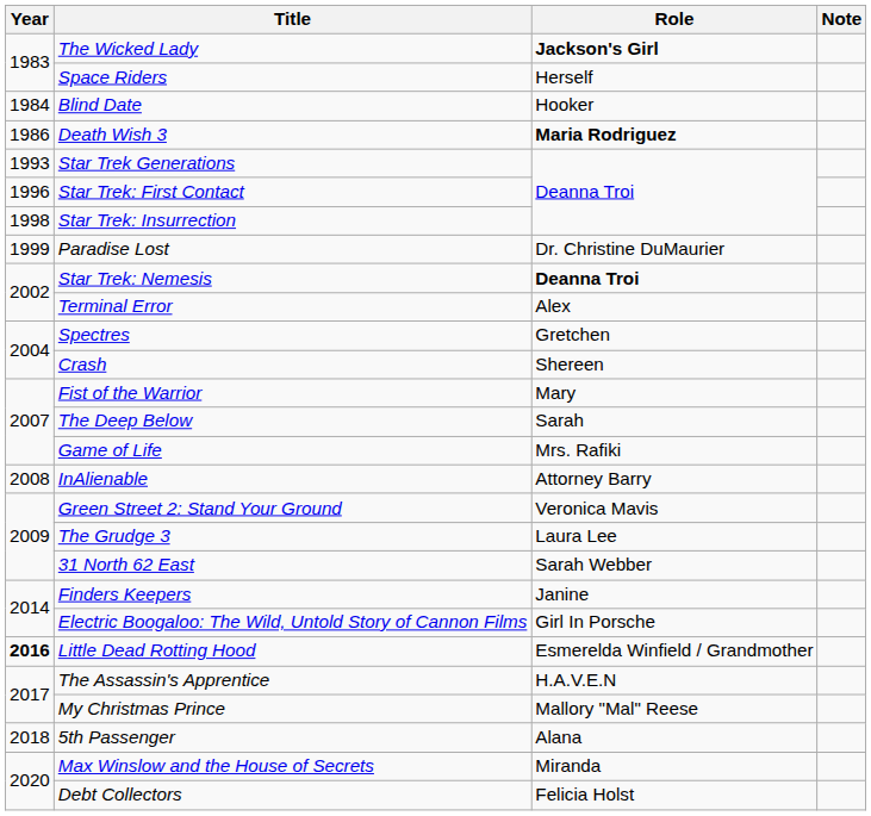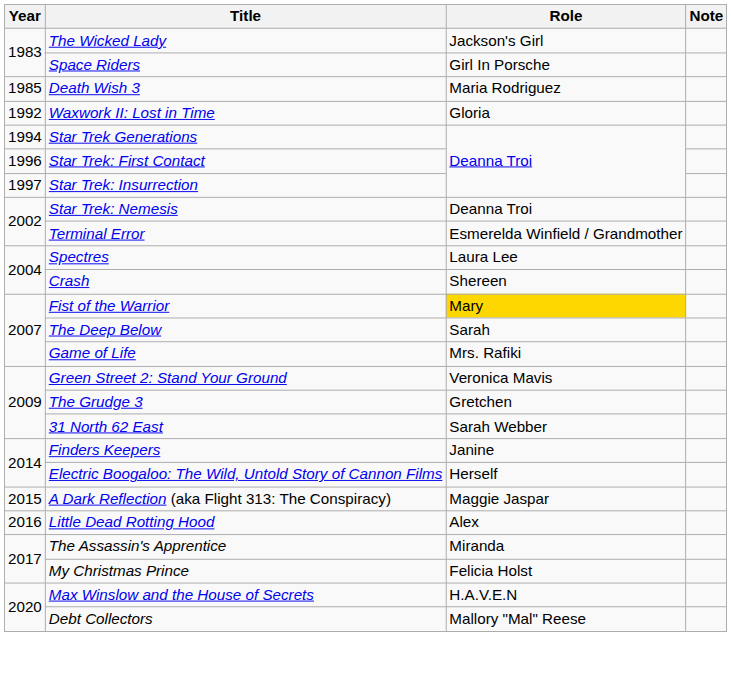The Wicked Lady | Role: bold -> normal
Space Riders | Role: Herself -> Girl In Porsche
- row: 1984 | Blind Date | Hooker
Death Wish 3 | Year: 1986 -> 1985
Death Wish 3 | Role: bold -> normal
+ row: 1992 | Waxwork II: Lost in Time | Gloria
Star Trek Generations | Year: 1993 -> 1994
Star Trek: Insurrection | Year: 1998 -> 1997
- row: 1999 | Paradise Lost | Dr. Christine DuMaurier
Star Trek: Nemesis | Role: bold -> normal
Terminal Error | Role: Alex -> Esmerelda Winfield / Grandmother
Spectres | Role: Gretchen -> Laura Lee
Fist of the Warrior | Role: no background -> gold background
- row: 2008 | InAlienable | Attorney Barry
The Grudge 3 | Role: Laura Lee -> Gretchen
Electric Boogaloo: The Wild, Untold Story of Cannon Films | Role: Girl In Porsche -> Herself
+ row: 2015 | A Dark Reflection (aka Flight 313: The Conspiracy) | Maggie Jaspar
Little Dead Rotting Hood | Year: bold -> normal
Little Dead Rotting Hood | Role: Esmerelda Winfield / Grandmother -> Alex
The Assassin's Apprentice | Role: H.A.V.E.N -> Miranda
My Christmas Prince | Role: Mallory "Mal" Reese -> Felicia Holst
- row: 2018 | 5th Passenger | Alana
Max Winslow and the House of Secrets | Role: Miranda -> H.A.V.E.N
Debt Collectors | Role: Felicia Holst -> Mallory "Mal" Reese
